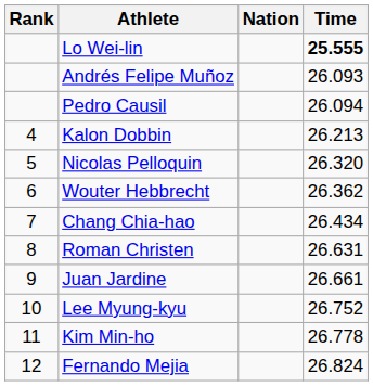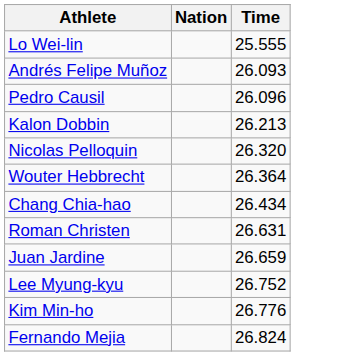- column: Rank | 4 | 5 | 6 | 7 | 8 | 9 | 10 | 11 | 12
Lo Wei-lin | Time: bold -> normal
Pedro Causil | Time: 26.094 -> 26.096
Wouter Hebbrecht | Time: 26.362 -> 26.364
Juan Jardine | Time: 26.661 -> 26.659
Kim Min-ho | Time: 26.778 -> 26.776
